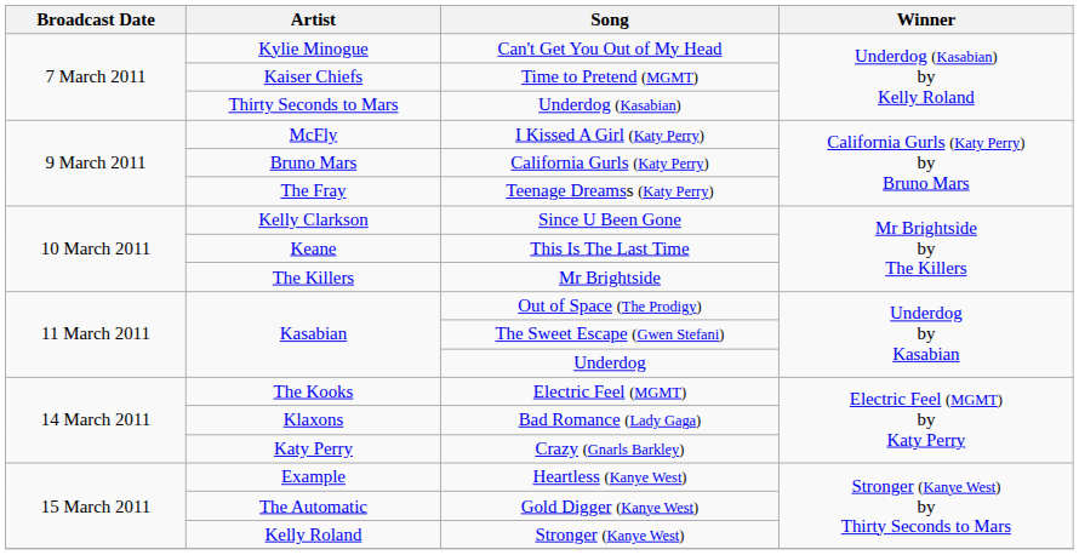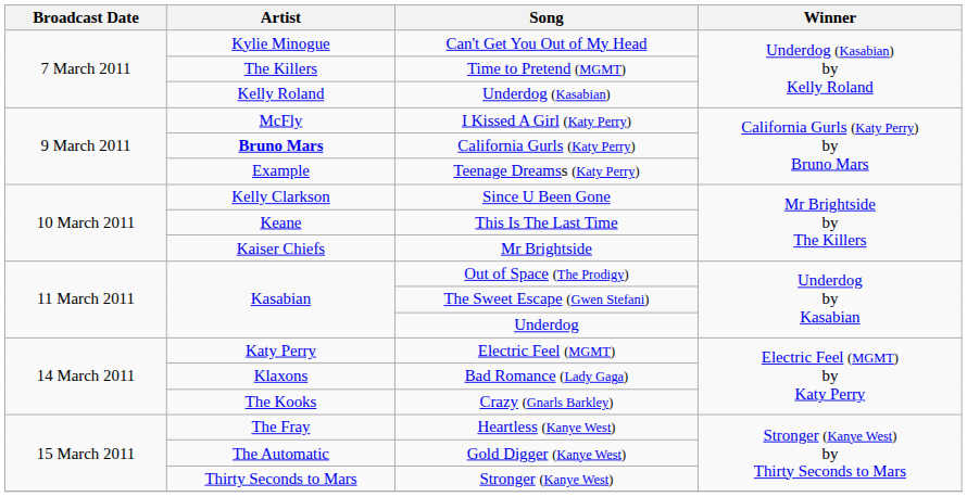Time to Pretend (MGMT) | Artist: Kaiser Chiefs -> The Killers
Underdog (Kasabian) | Artist: Thirty Seconds to Mars -> Kelly Roland
California Gurls (Katy Perry) | Artist: normal -> bold
Teenage Dreamss (Katy Perry) | Artist: The Fray -> Example
Mr Brightside | Artist: The Killers -> Kaiser Chiefs
Electric Feel (MGMT) | Artist: The Kooks -> Katy Perry
Crazy (Gnarls Barkley) | Artist: Katy Perry -> The Kooks
Heartless (Kanye West) | Artist: Example -> The Fray
Stronger (Kanye West) | Artist: Kelly Roland -> Thirty Seconds to Mars
